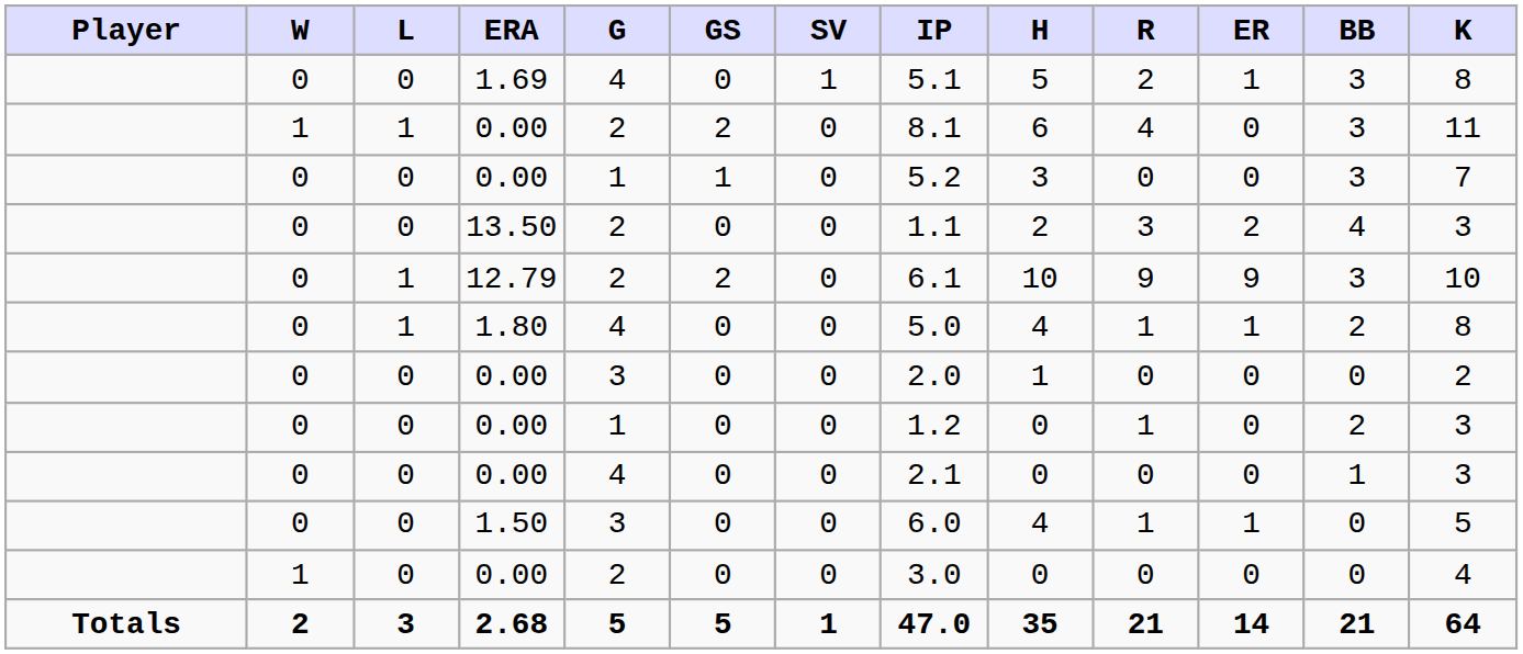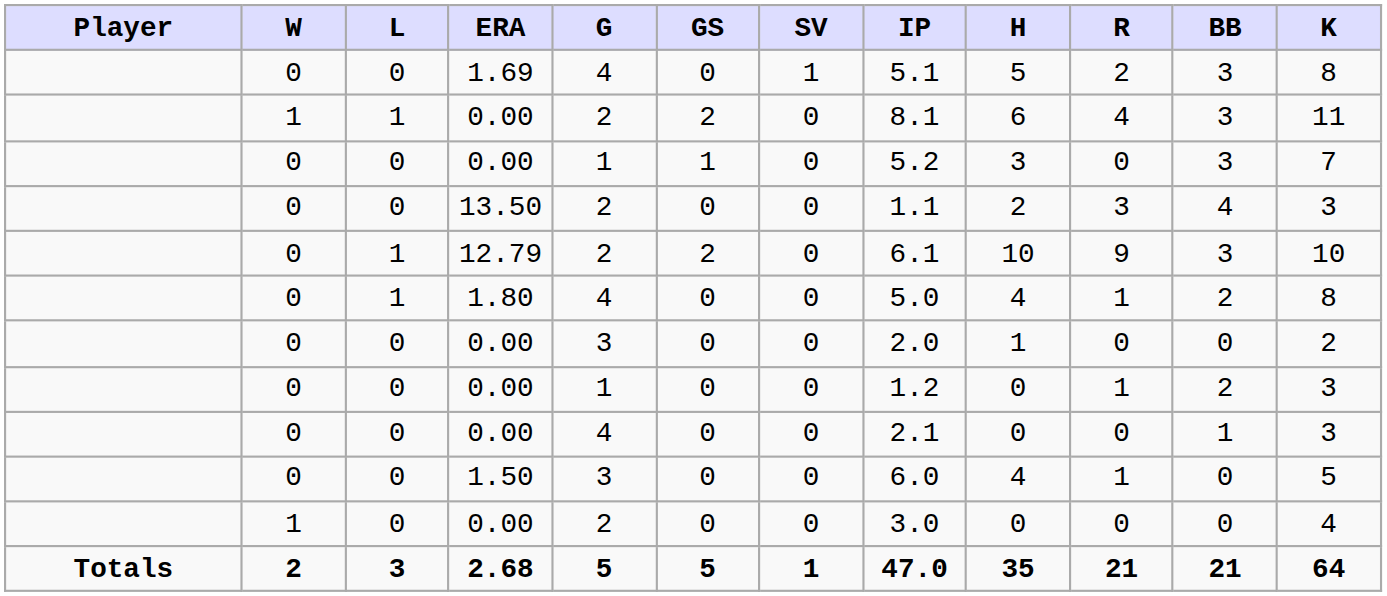- column: ER | 1 | 0 | 0 | 2 | 9 | 1 | 0 | 0 | 0 | 1 | 0 | 14
